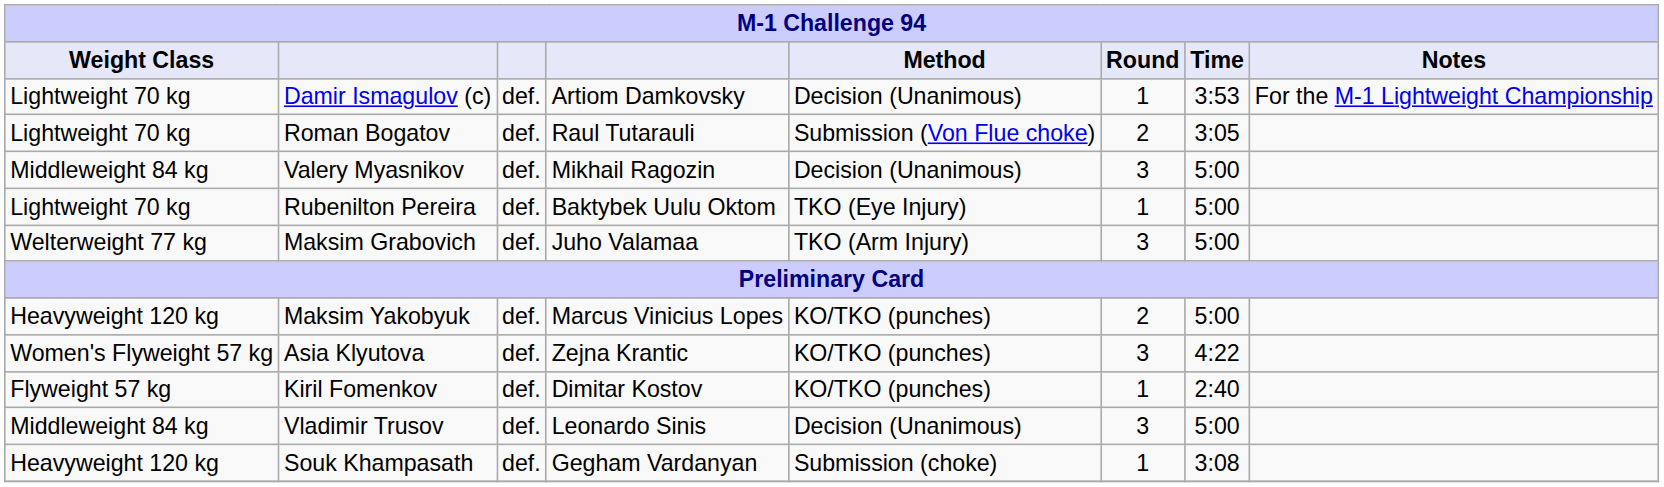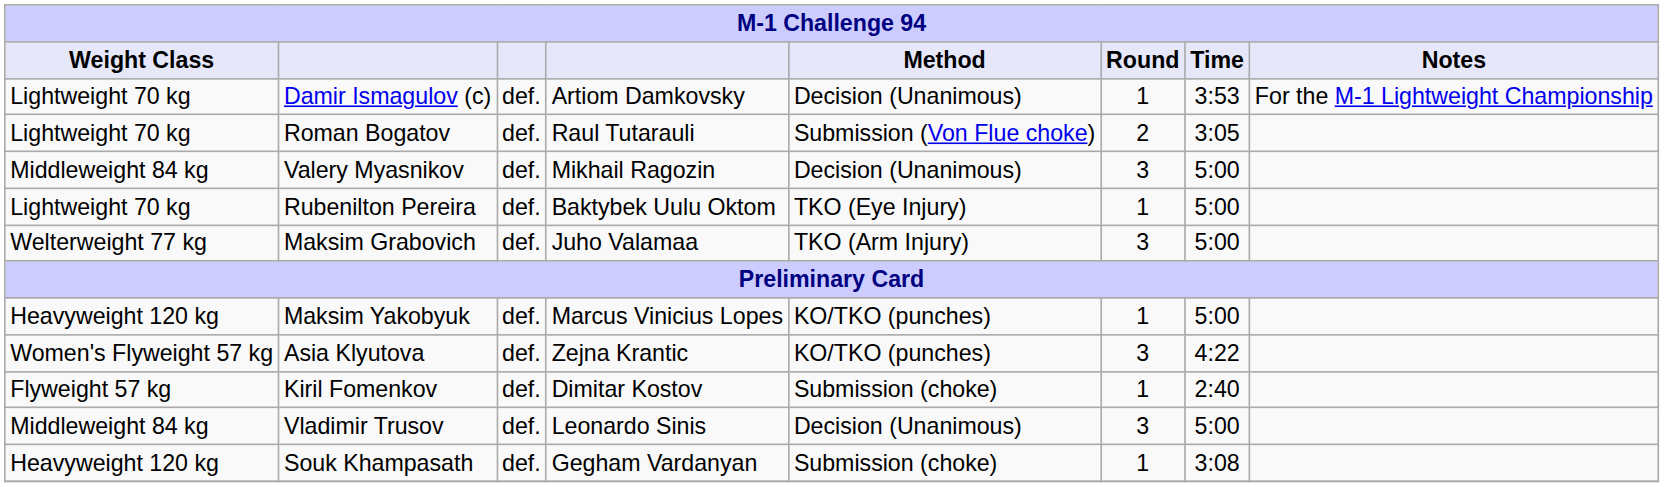Maksim Yakobyuk | Round: 2 -> 1
Kiril Fomenkov | Method: KO/TKO (punches) -> Submission (choke)
